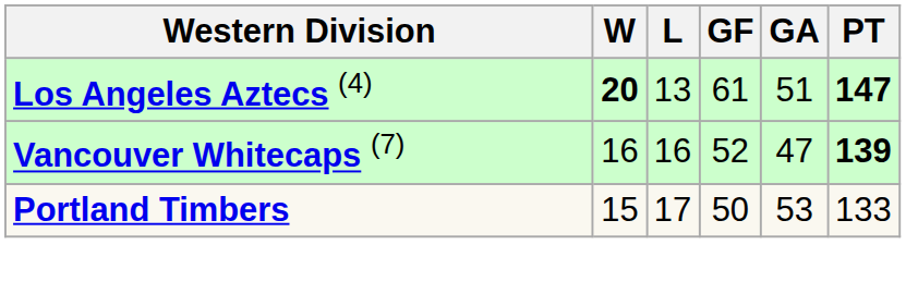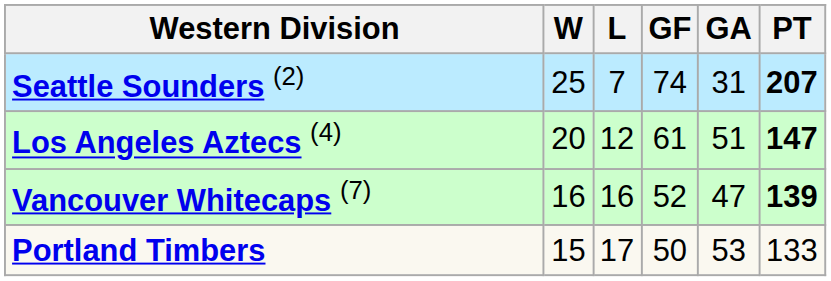+ row: Seattle Sounders (2) | 25 | 7 | 74 | 31 | 207
Los Angeles Aztecs (4) | W: bold -> normal
Los Angeles Aztecs (4) | L: 13 -> 12
